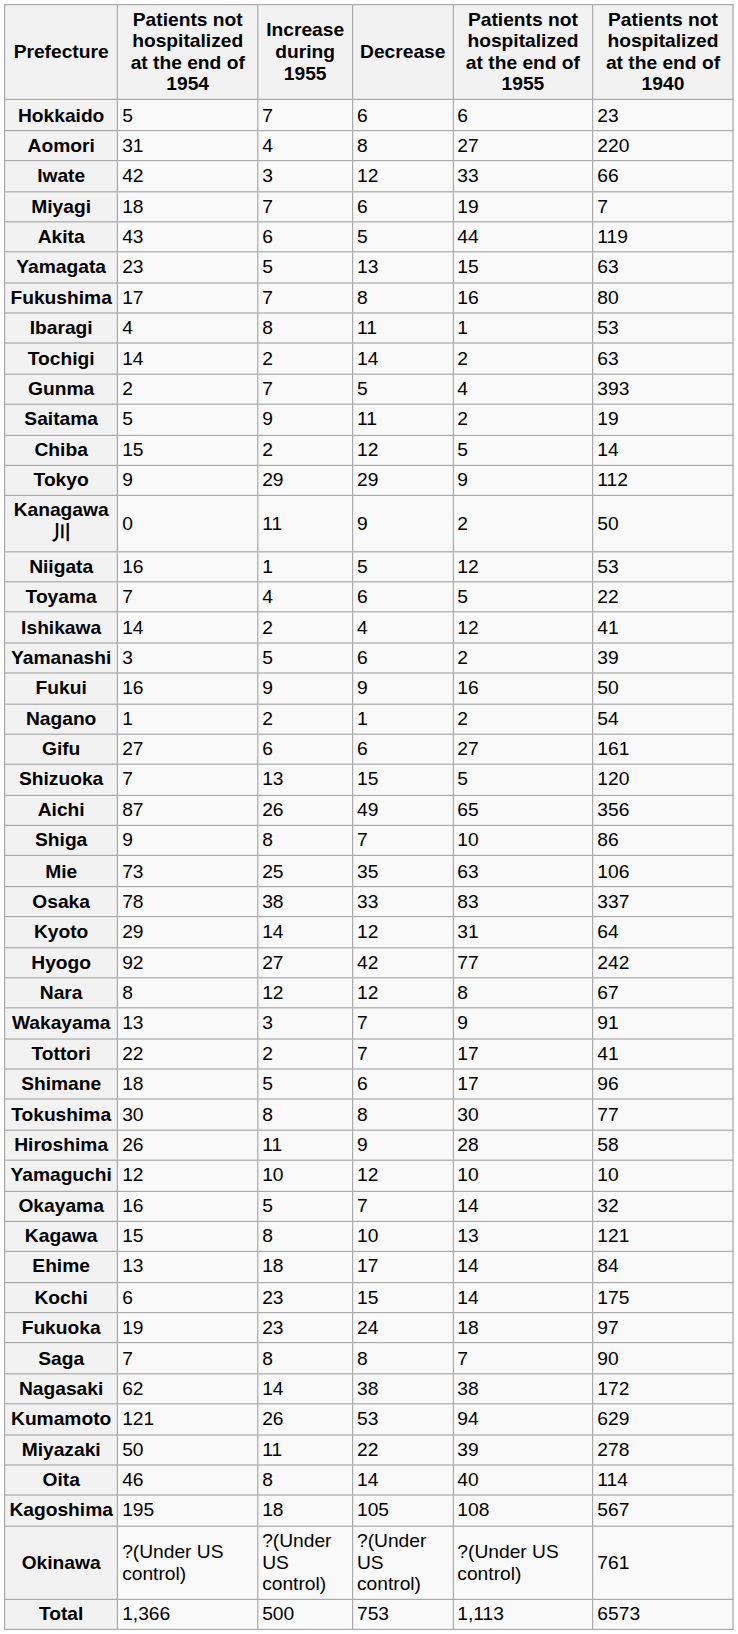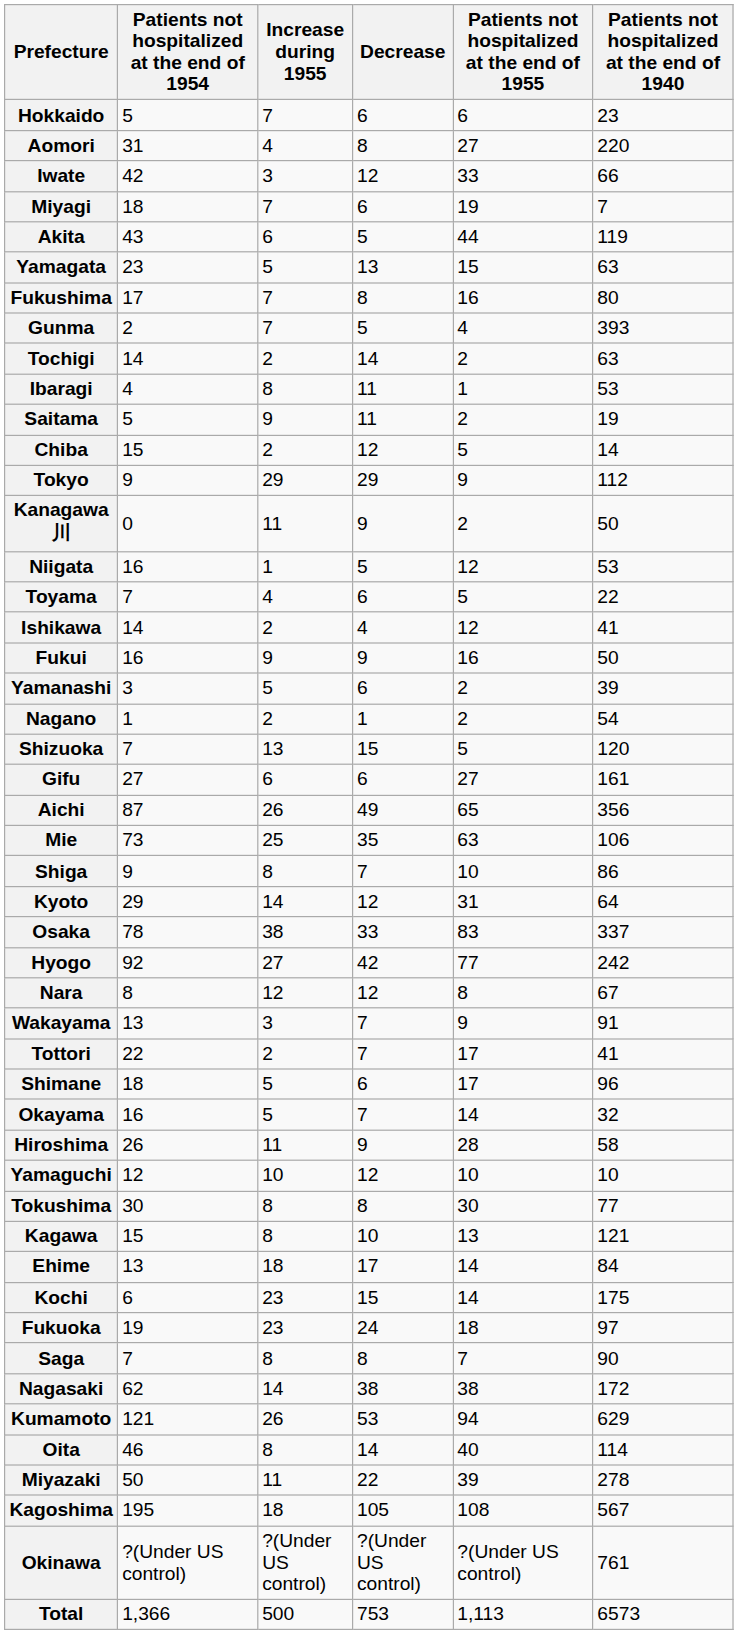rows swapped: Ibaragi <-> Gunma
rows swapped: Fukui <-> Yamanashi
rows swapped: Gifu <-> Shizuoka
rows swapped: Mie <-> Shiga
rows swapped: Kyoto <-> Osaka
rows swapped: Okayama <-> Tokushima
rows swapped: Oita <-> Miyazaki
